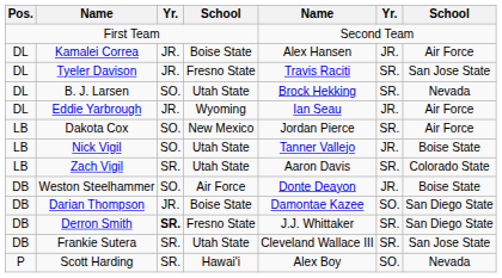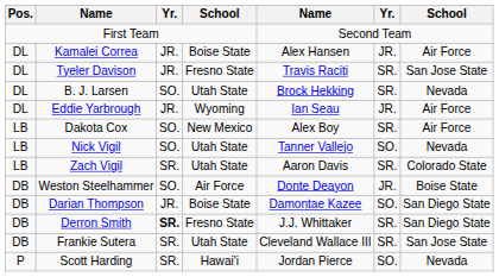Dakota Cox | column 5: Jordan Pierce -> Alex Boy
Nick Vigil | column 6: JR. -> SO.
Nick Vigil | column 7: Boise State -> Nevada
Scott Harding | column 5: Alex Boy -> Jordan Pierce
